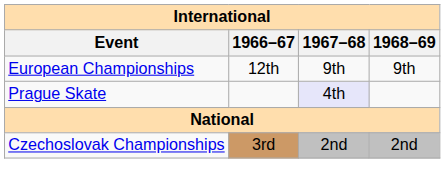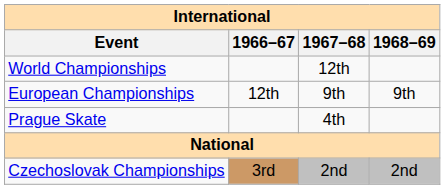+ row: World Championships | 12th
Prague Skate | 1967–68: lavender background -> no background
